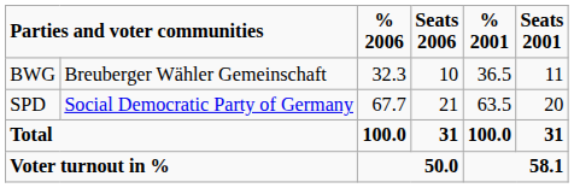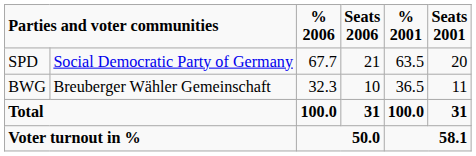rows swapped: SPD <-> BWG
